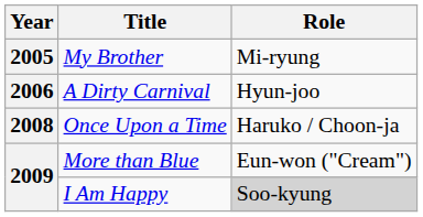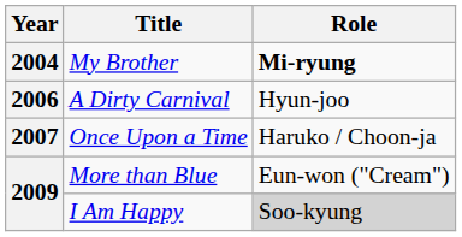My Brother | Year: 2005 -> 2004
My Brother | Role: normal -> bold
Once Upon a Time | Year: 2008 -> 2007
